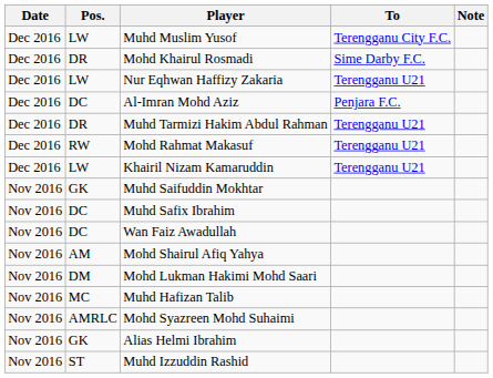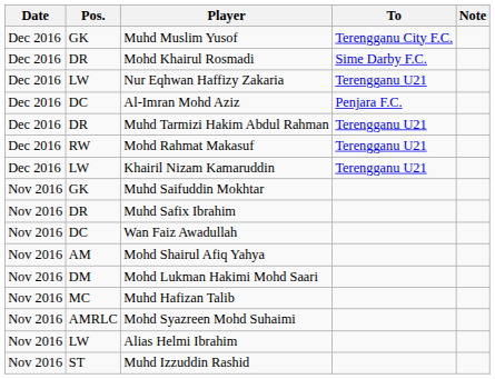Muhd Muslim Yusof | Pos.: LW -> GK
Muhd Safix Ibrahim | Pos.: DC -> DR
Alias Helmi Ibrahim | Pos.: GK -> LW
